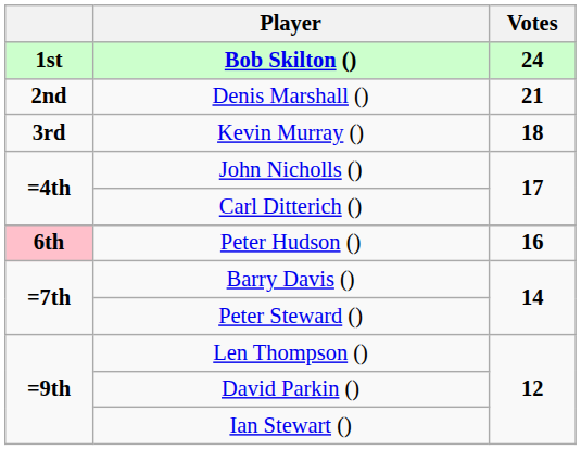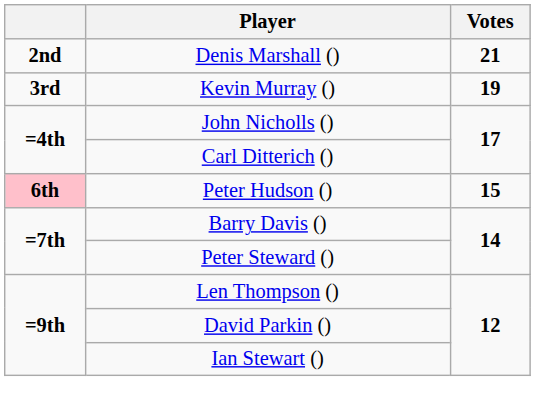- row: 1st | Bob Skilton () | 24
Kevin Murray () | Votes: 18 -> 19
Peter Hudson () | Votes: 16 -> 15
